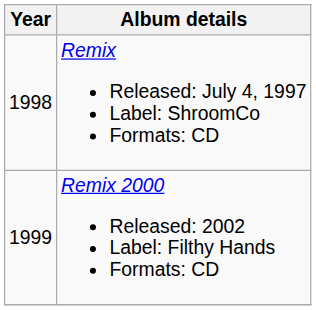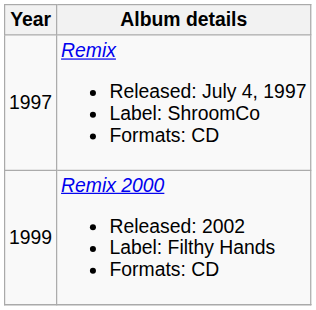Remix Released: July 4, 1997 Label: ShroomCo Formats: CD | Year: 1998 -> 1997
